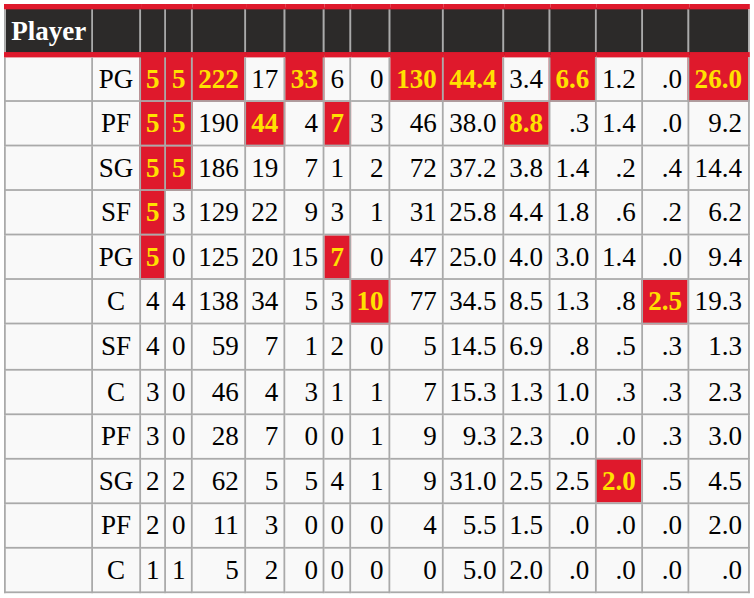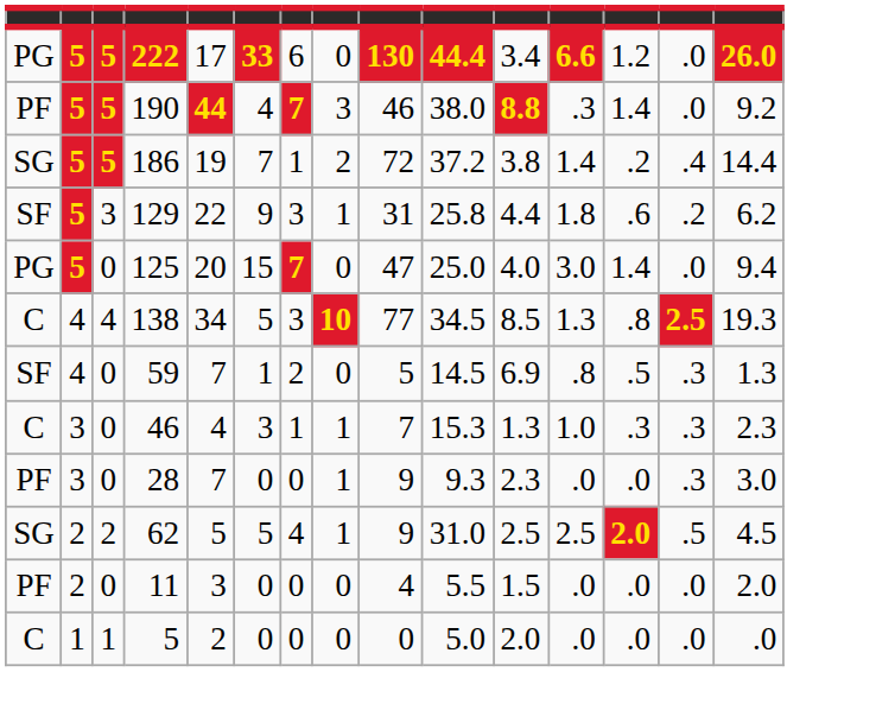- column: Player
